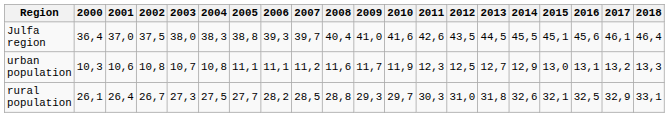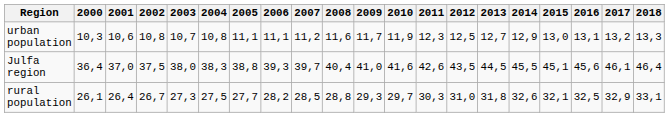rows swapped: Julfa region <-> urban population
